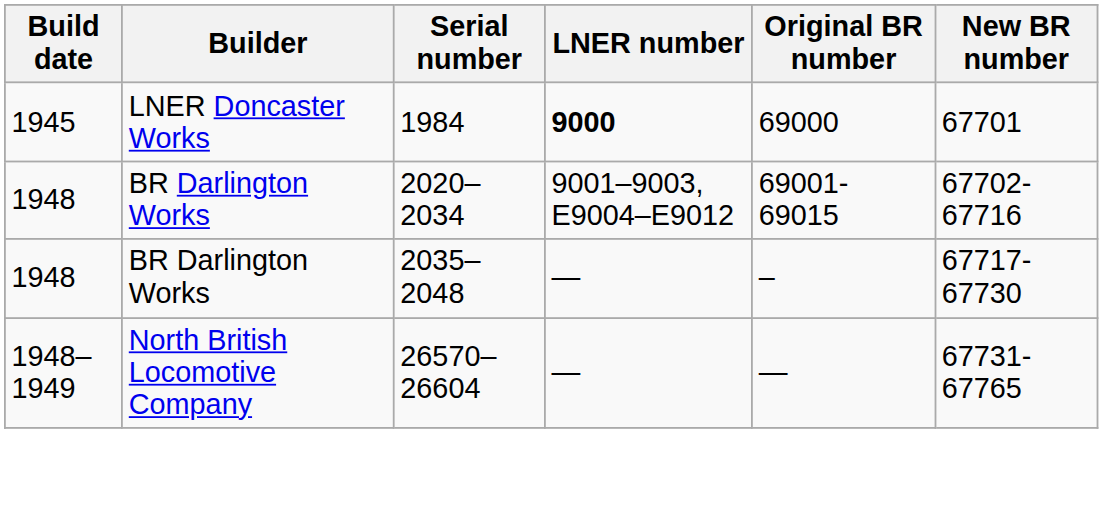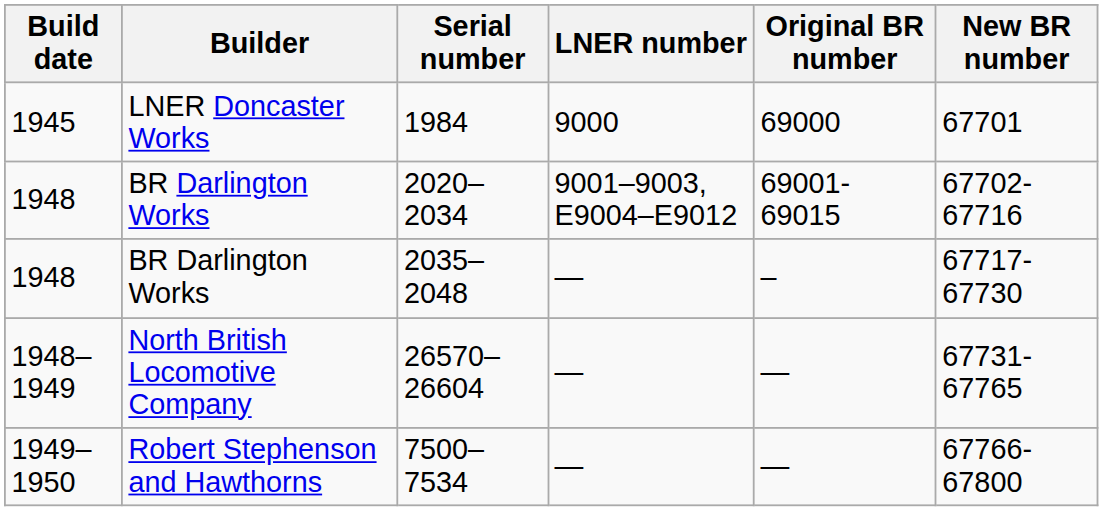1984 | LNER number: bold -> normal
+ row: 1949–1950 | Robert Stephenson and Hawthorns | 7500–7534 | — | — | 67766-67800
